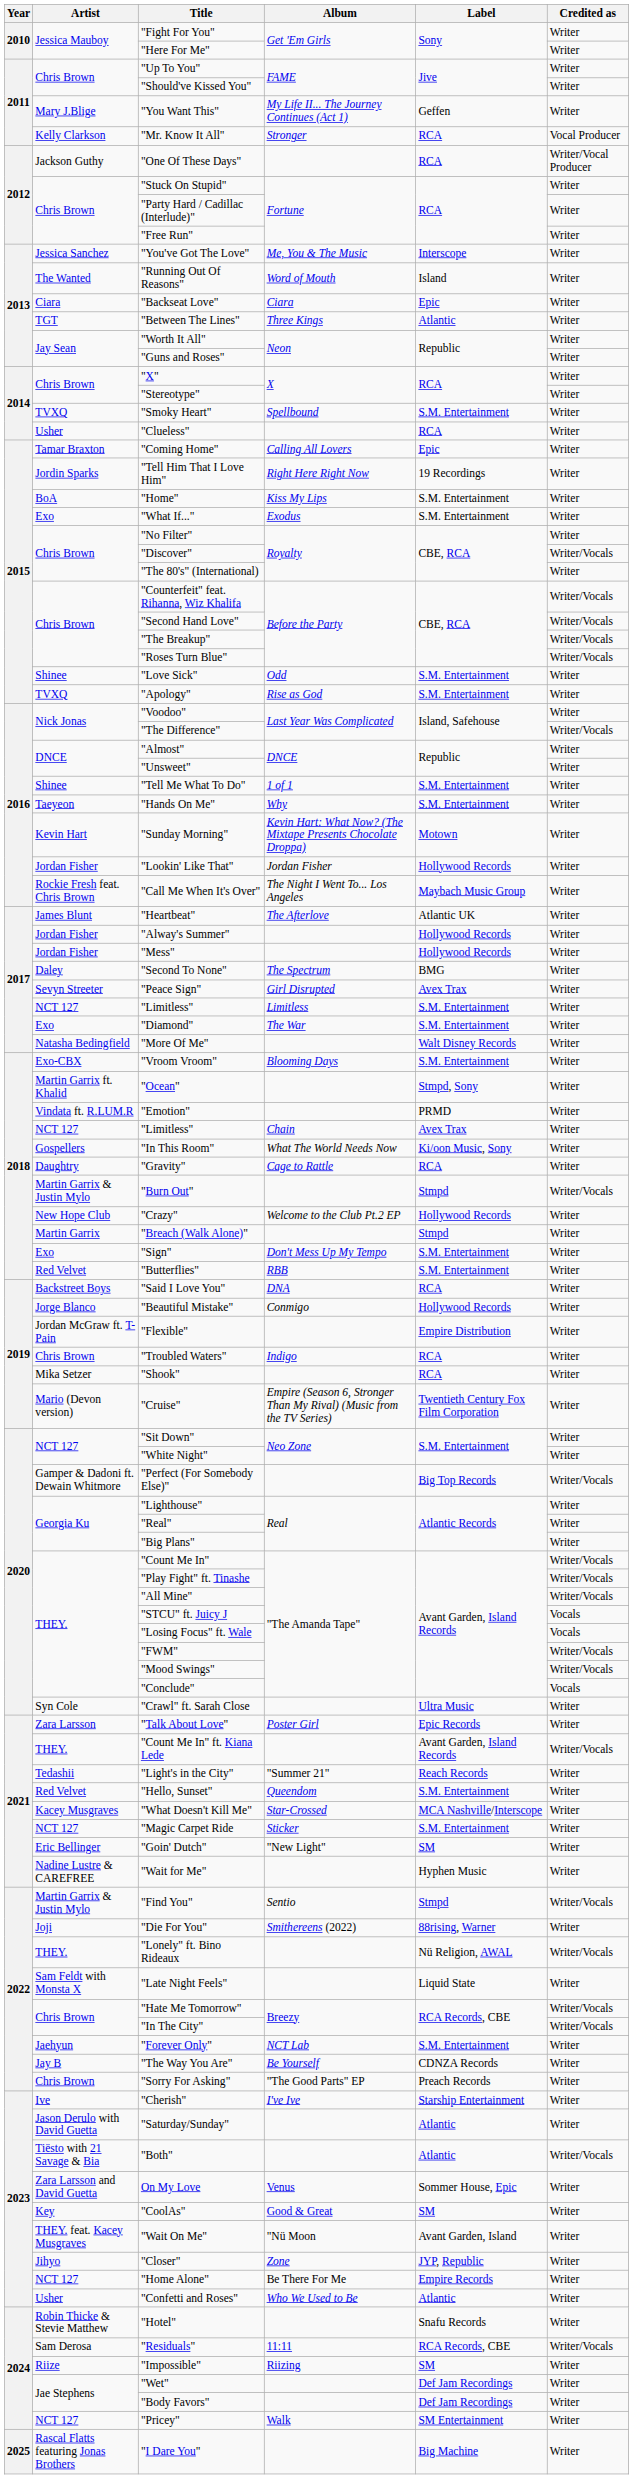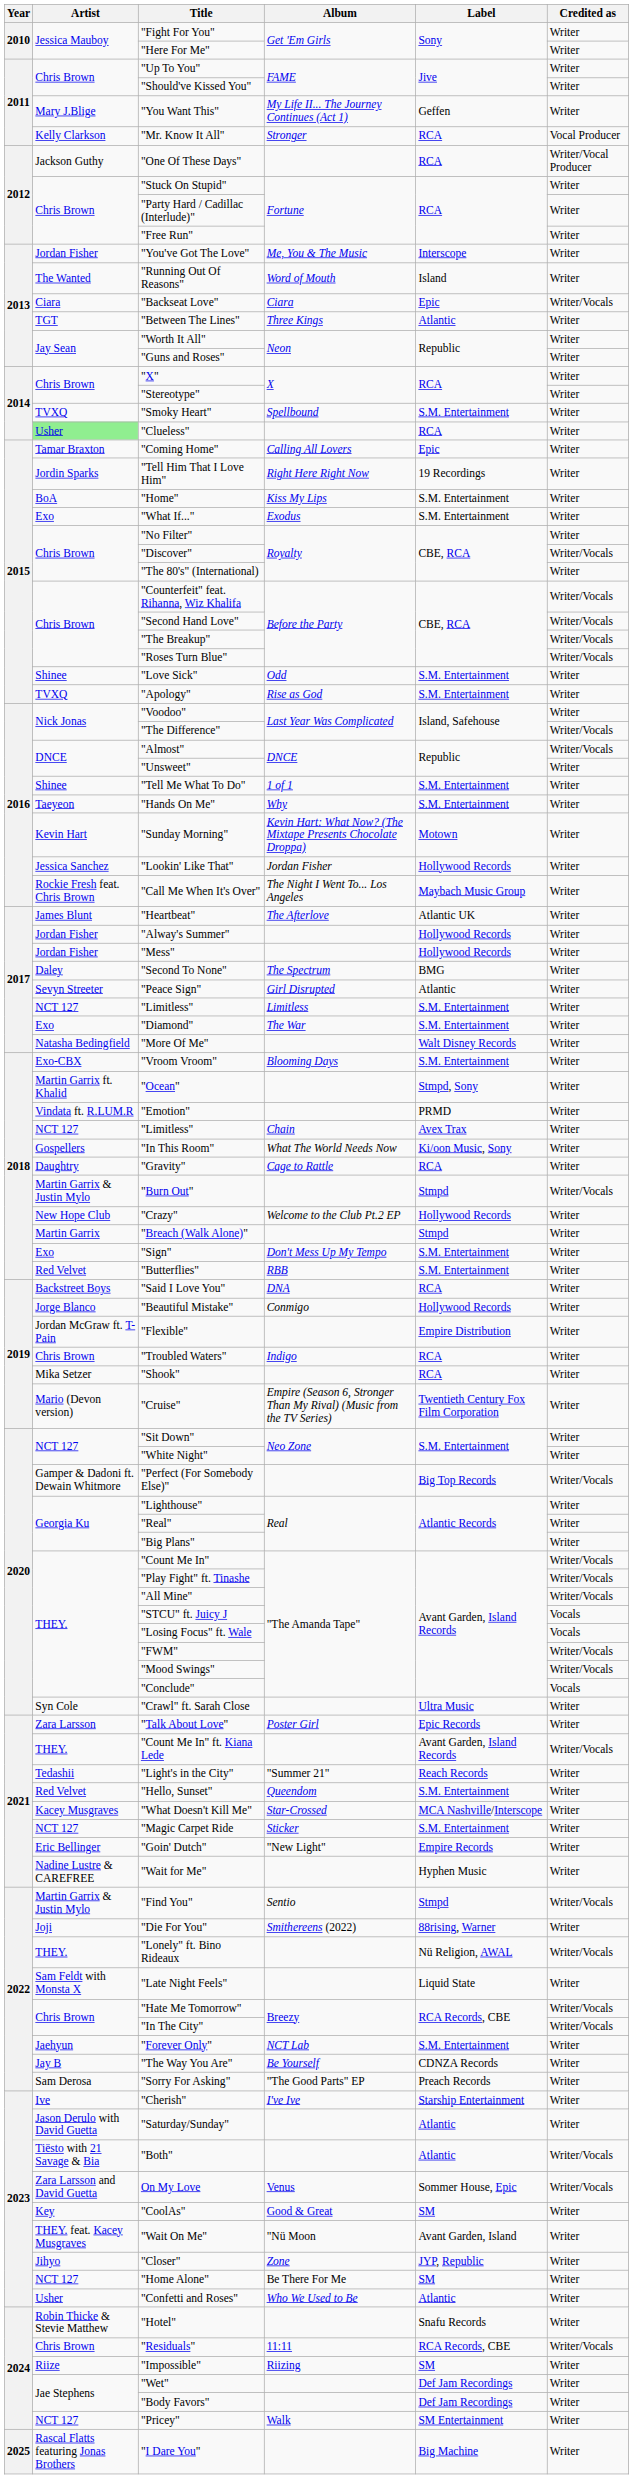"You've Got The Love" | Artist: Jessica Sanchez -> Jordan Fisher
"Backseat Love" | Credited as: Writer -> Writer/Vocals
"Clueless" | Artist: no background -> lightgreen background
"Almost" | Credited as: Writer -> Writer/Vocals
"Lookin' Like That" | Artist: Jordan Fisher -> Jessica Sanchez
"Peace Sign" | Label: Avex Trax -> Atlantic
"Goin' Dutch" | Label: SM -> Empire Records
"Sorry For Asking" | Artist: Chris Brown -> Sam Derosa
On My Love | Credited as: Writer -> Writer/Vocals
"Home Alone" | Label: Empire Records -> SM
"Residuals" | Artist: Sam Derosa -> Chris Brown
